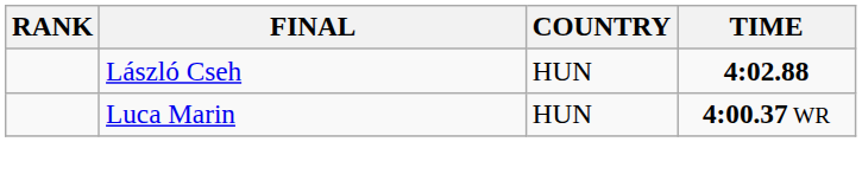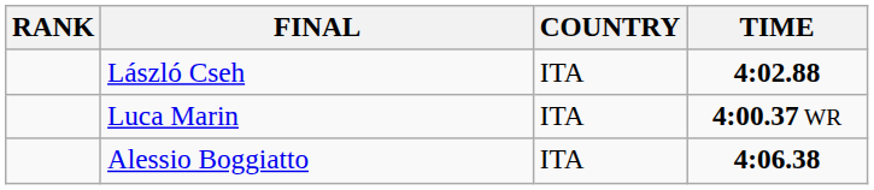László Cseh | COUNTRY: HUN -> ITA
Luca Marin | COUNTRY: HUN -> ITA
+ row: Alessio Boggiatto | ITA | 4:06.38
